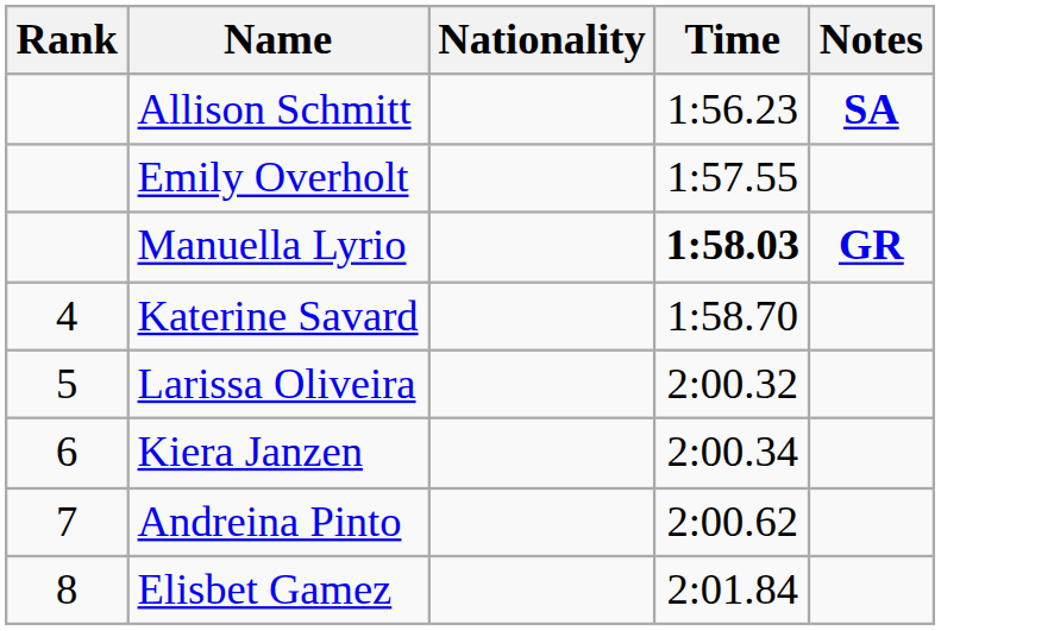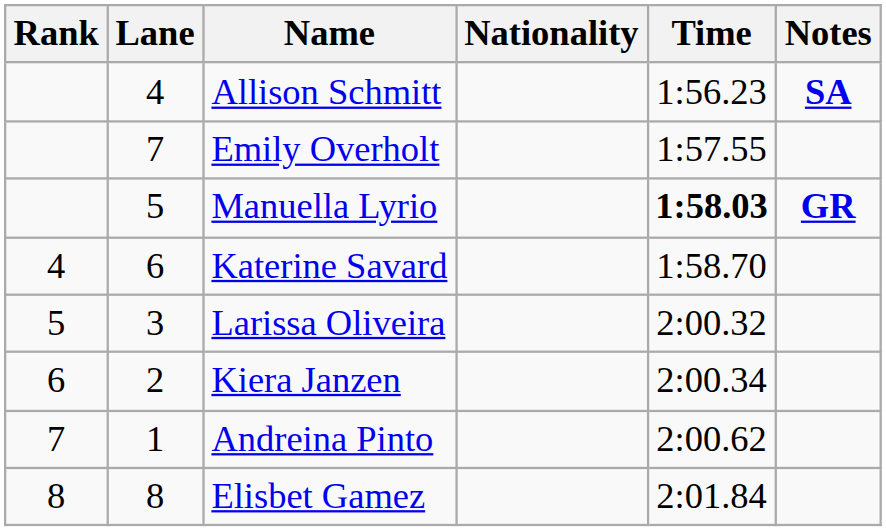+ column: Lane | 4 | 7 | 5 | 6 | 3 | 2 | 1 | 8
